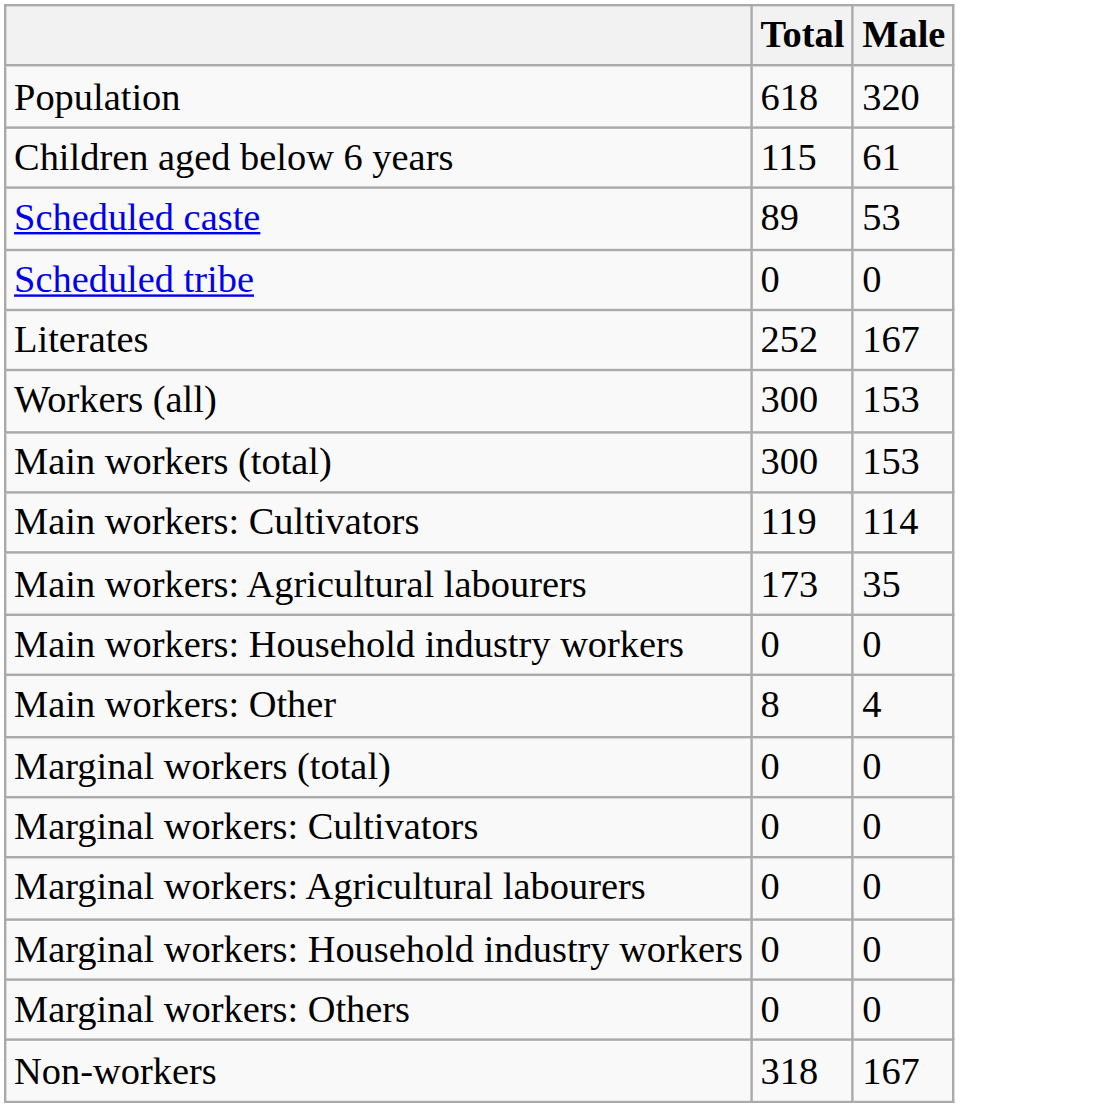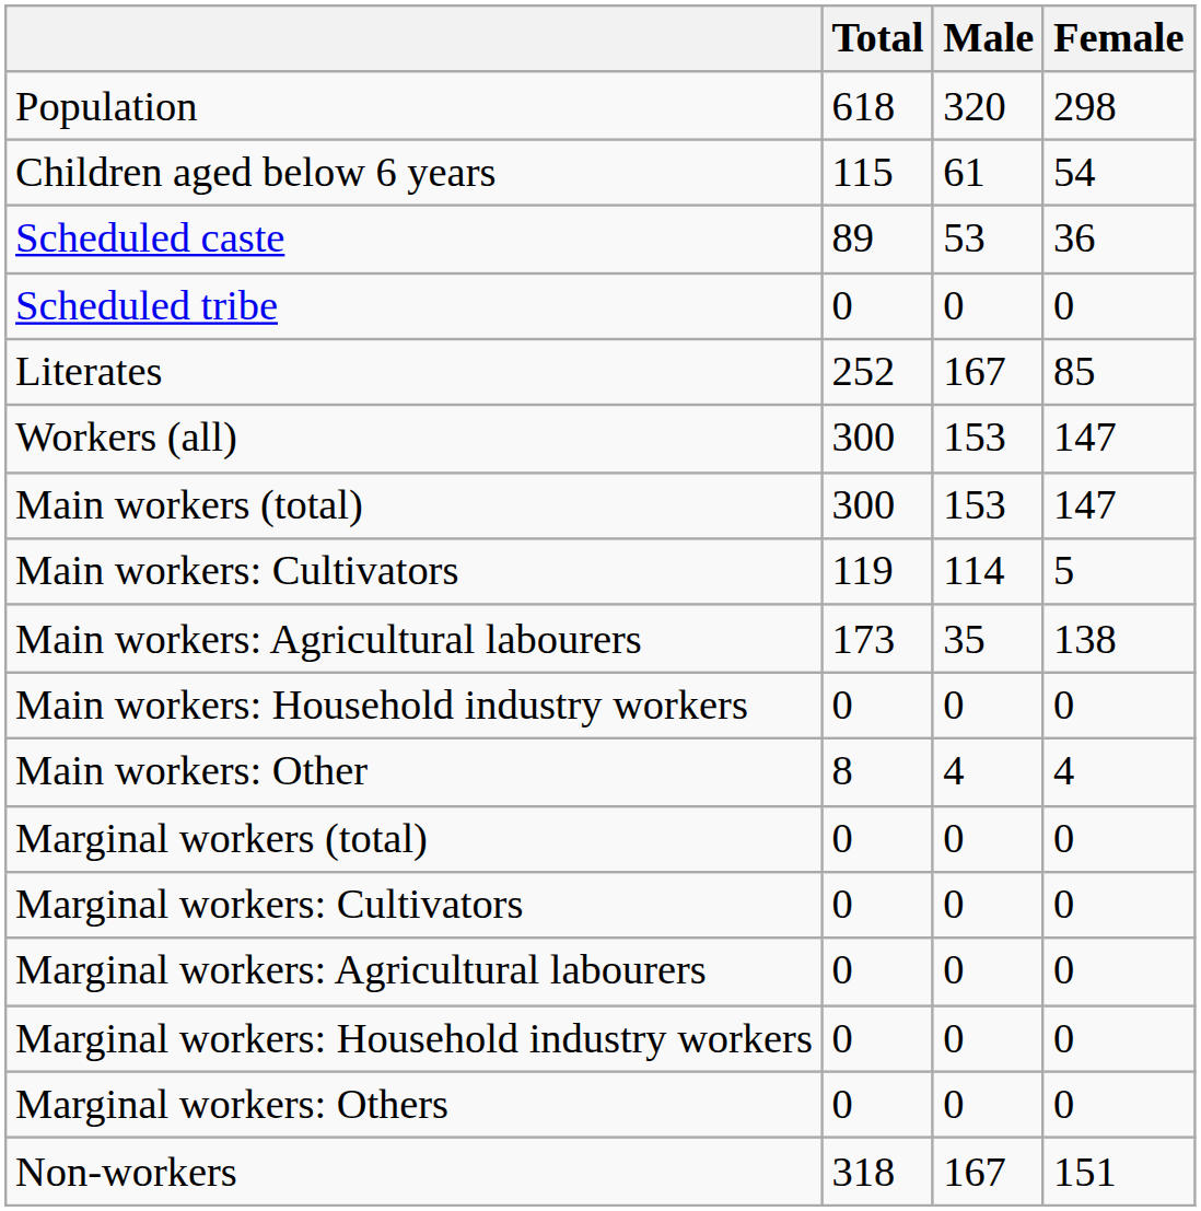+ column: Female | 298 | 54 | 36 | 0 | 85 | 147 | 147 | 5 | 138 | 0 | 4 | 0 | 0 | 0 | 0 | 0 | 151
